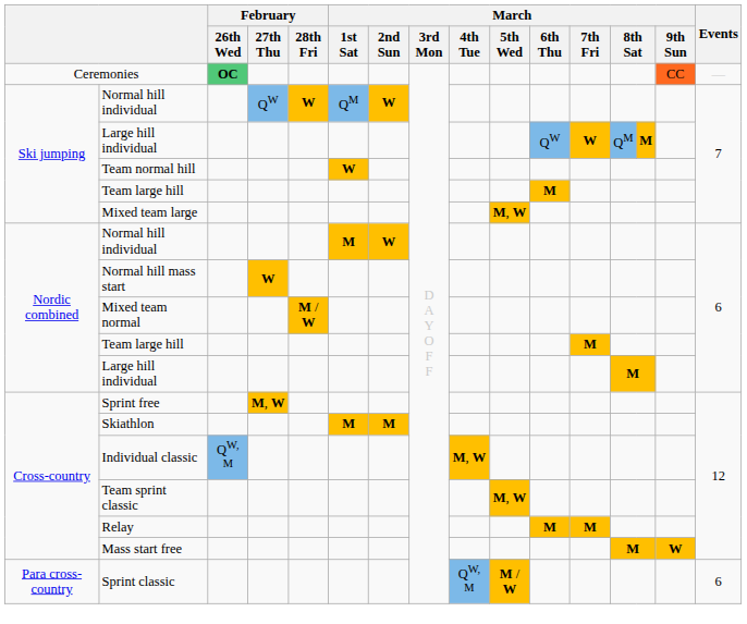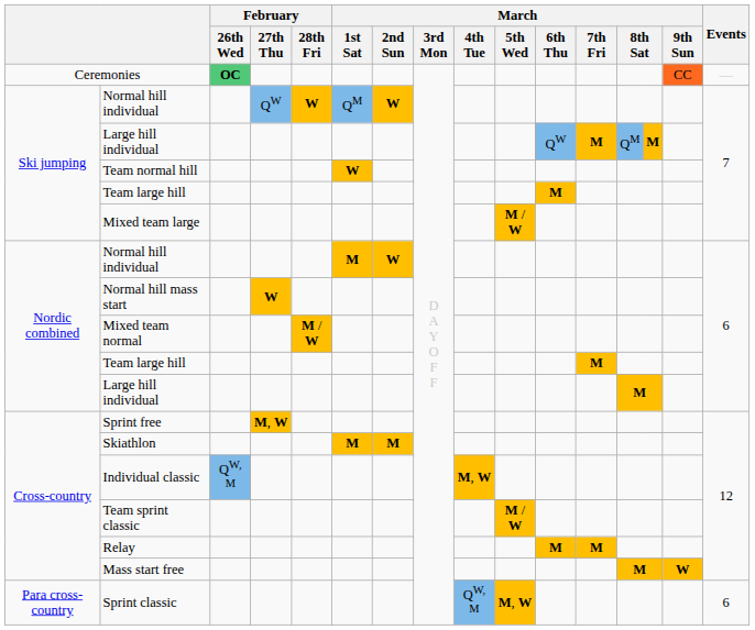Ski jumping / Large hill individual | March / 7th Fri: W -> M
Mixed team large | March / 5th Wed: M, W -> M / W
Team sprint classic | March / 5th Wed: M, W -> M / W
Sprint classic | March / 5th Wed: M / W -> M, W
